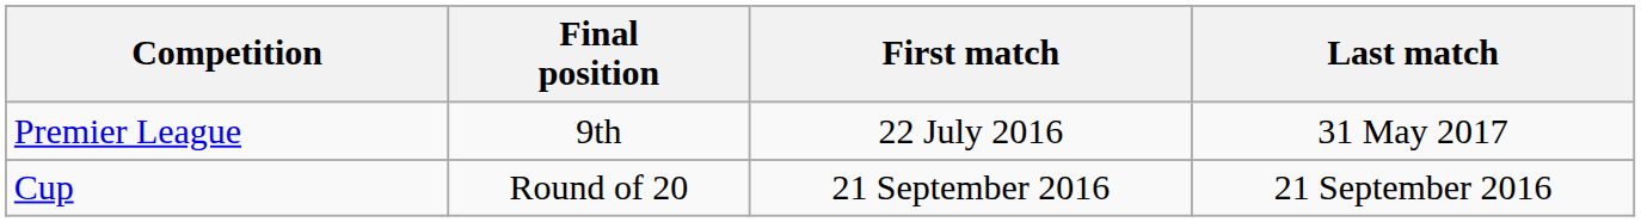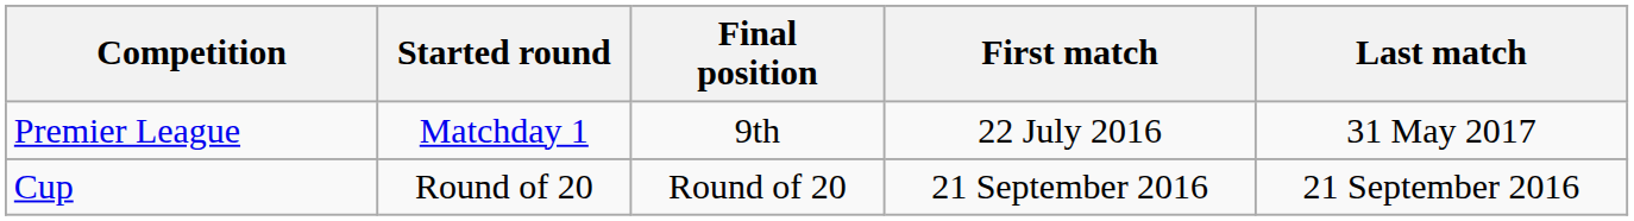+ column: Started round | Matchday 1 | Round of 20
